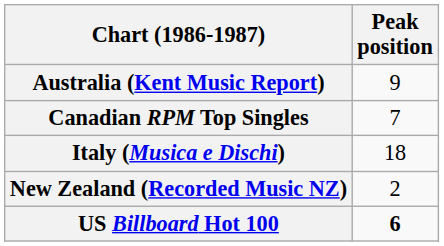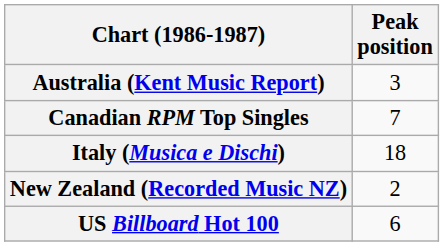Australia (Kent Music Report) | Peak position: 9 -> 3
US Billboard Hot 100 | Peak position: bold -> normal
